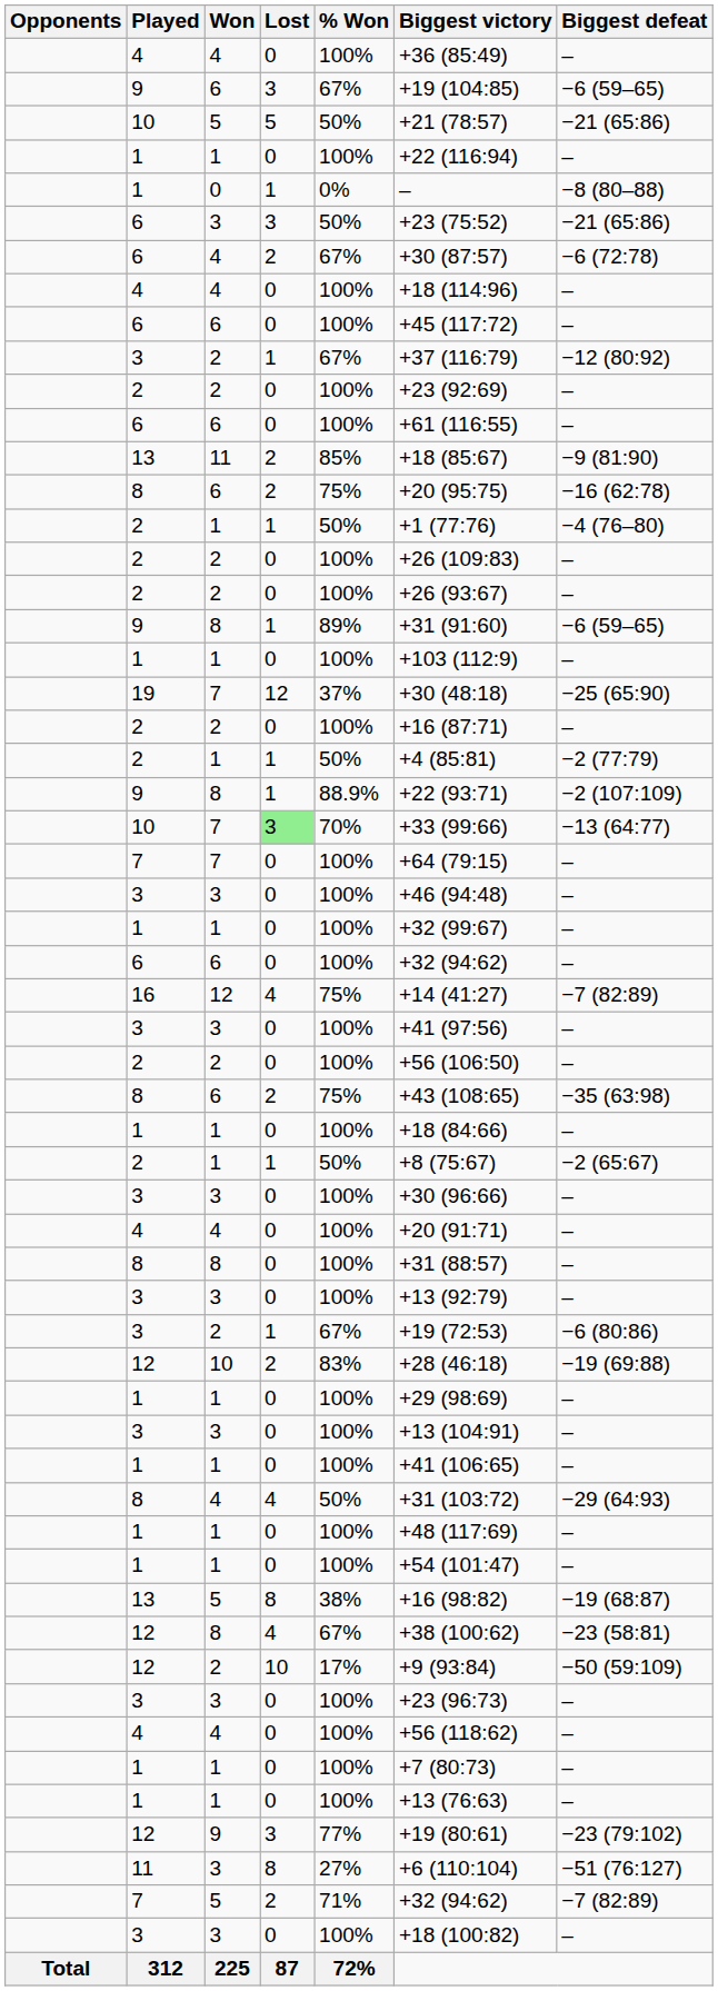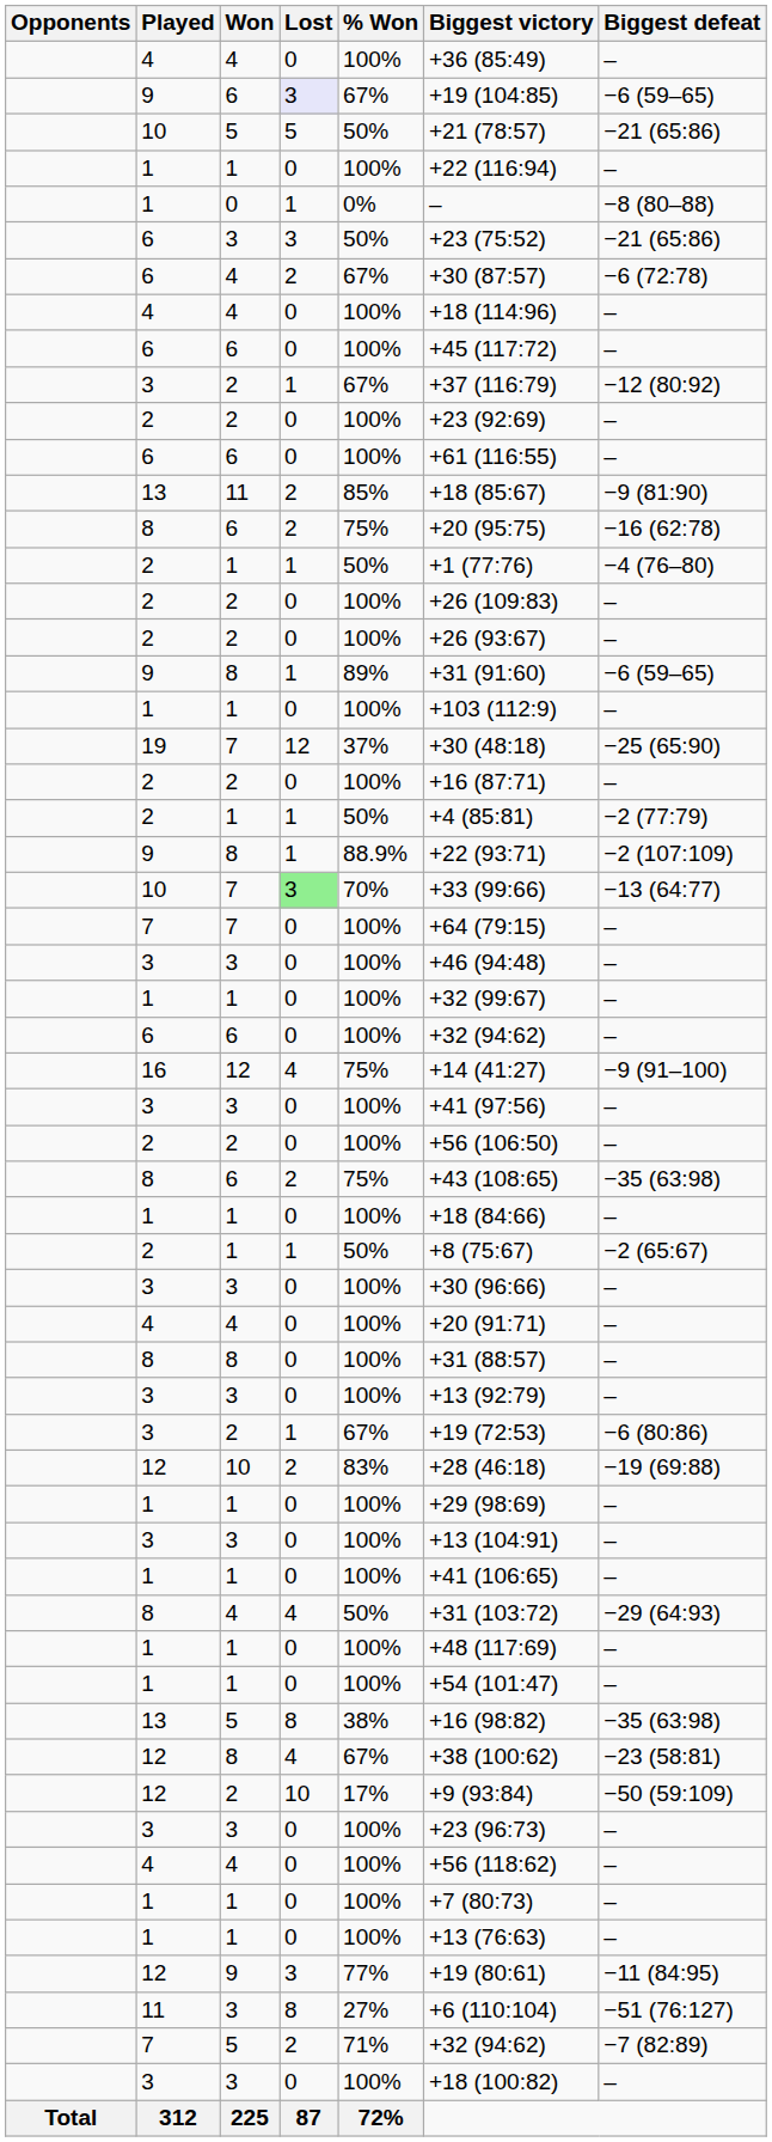9 / 6 | Lost: no background -> lavender background
16 | Biggest defeat: −7 (82:89) -> −9 (91–100)
13 / 5 | Biggest defeat: −19 (68:87) -> −35 (63:98)
12 / 9 | Biggest defeat: −23 (79:102) -> −11 (84:95)
